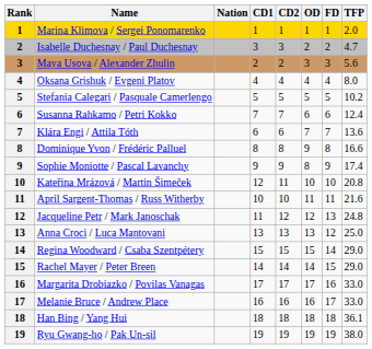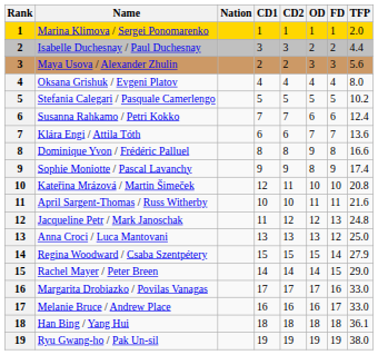Isabelle Duchesnay / Paul Duchesnay | TFP: 4.7 -> 4.4
Regina Woodward / Csaba Szentpétery | TFP: 29.0 -> 27.9
